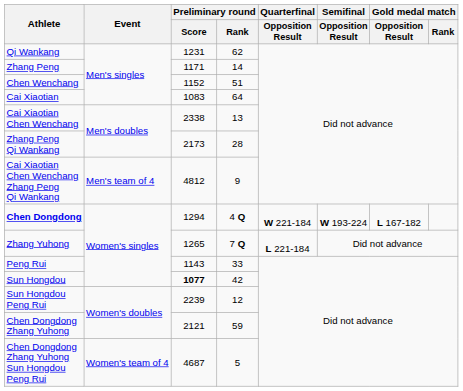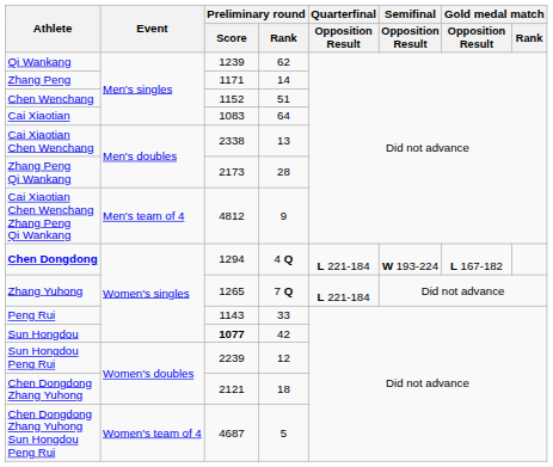Qi Wankang | Preliminary round / Score: 1231 -> 1239
Chen Dongdong | Quarterfinal / Opposition Result: W 221-184 -> L 221-184
Chen Dongdong Zhang Yuhong | Preliminary round / Rank: 59 -> 18
